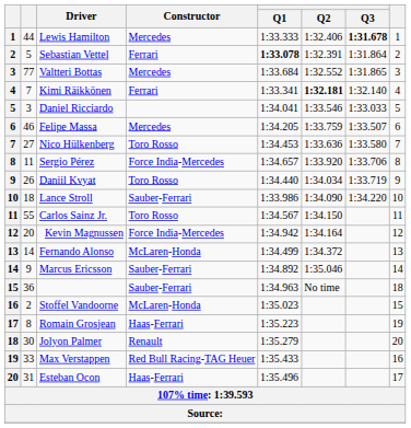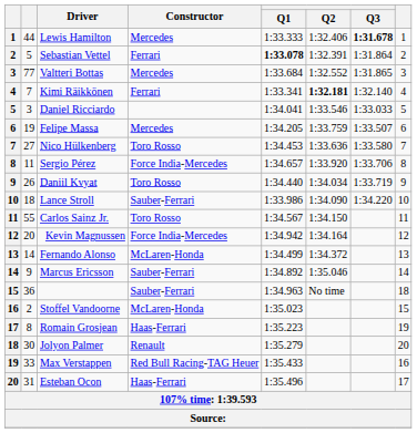Felipe Massa | column 2: 46 -> 19
